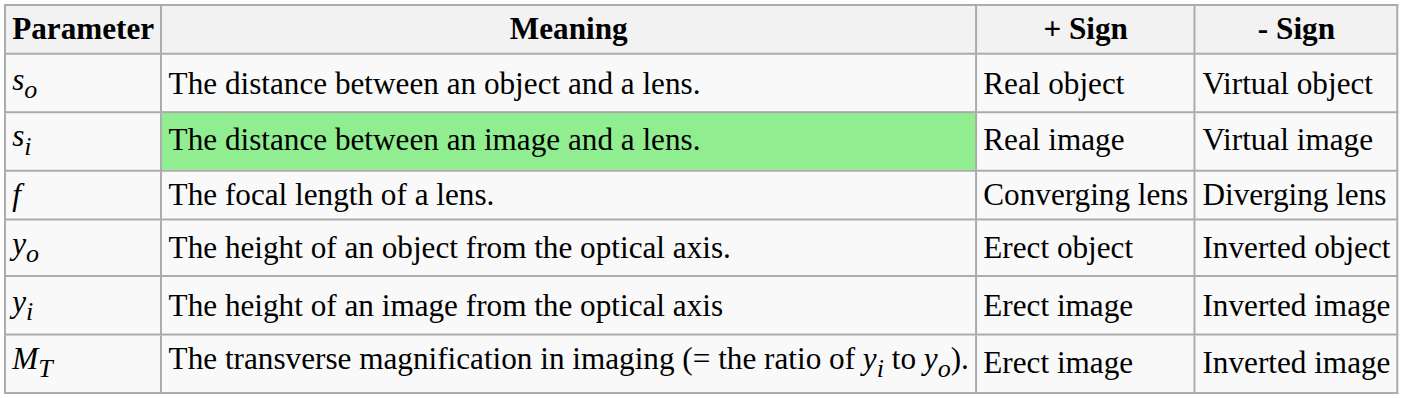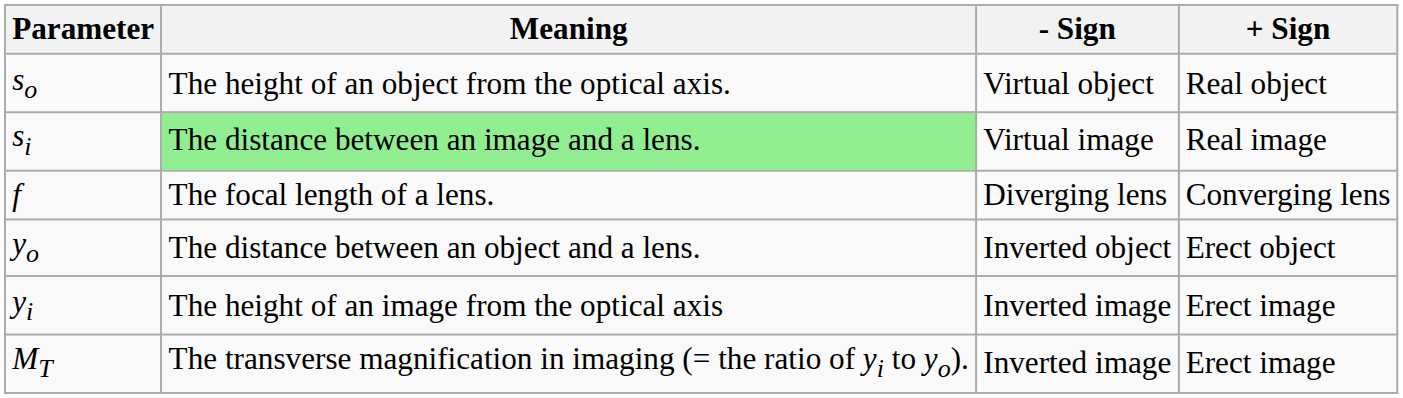columns swapped: + Sign <-> - Sign
so | Meaning: The distance between an object and a lens. -> The height of an object from the optical axis.
yo | Meaning: The height of an object from the optical axis. -> The distance between an object and a lens.
